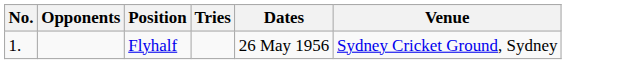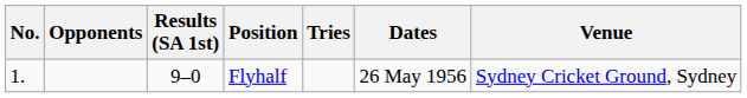+ column: Results (SA 1st) | 9–0
